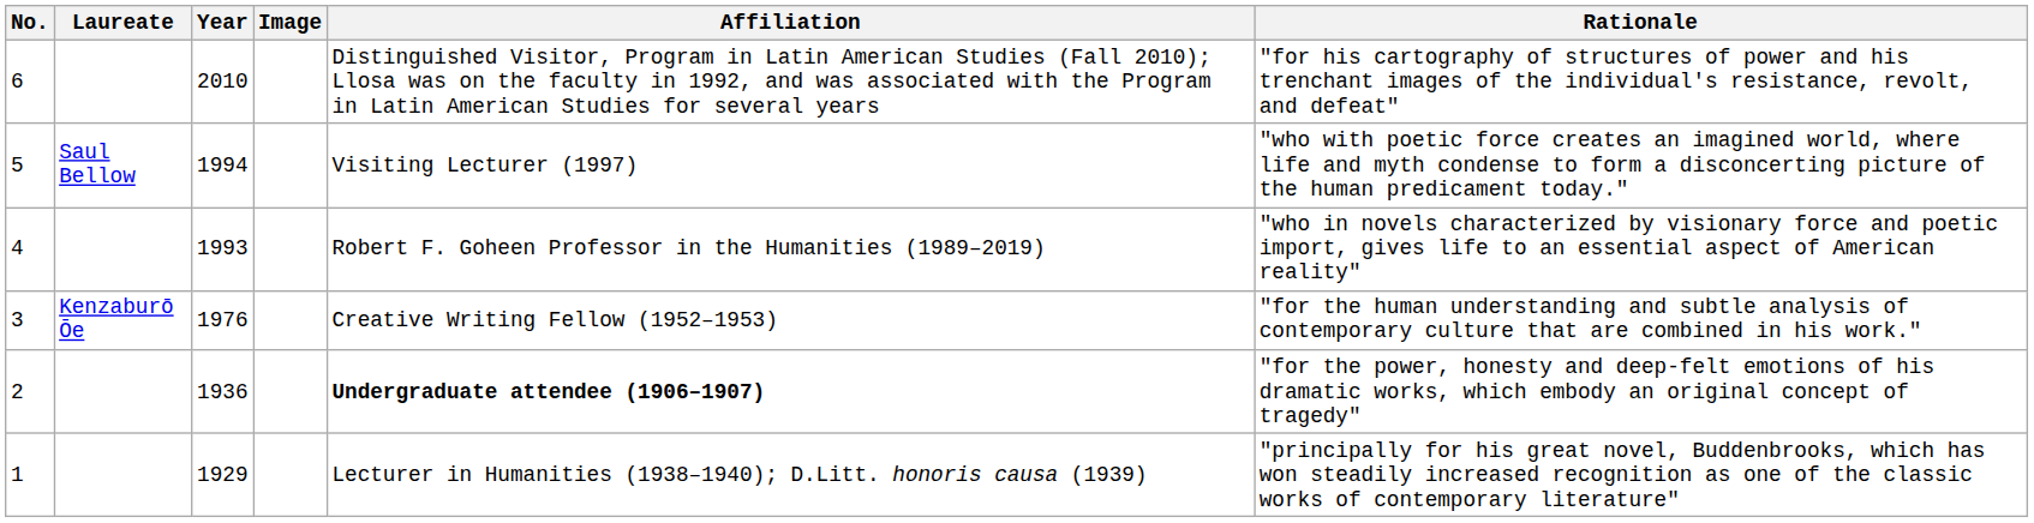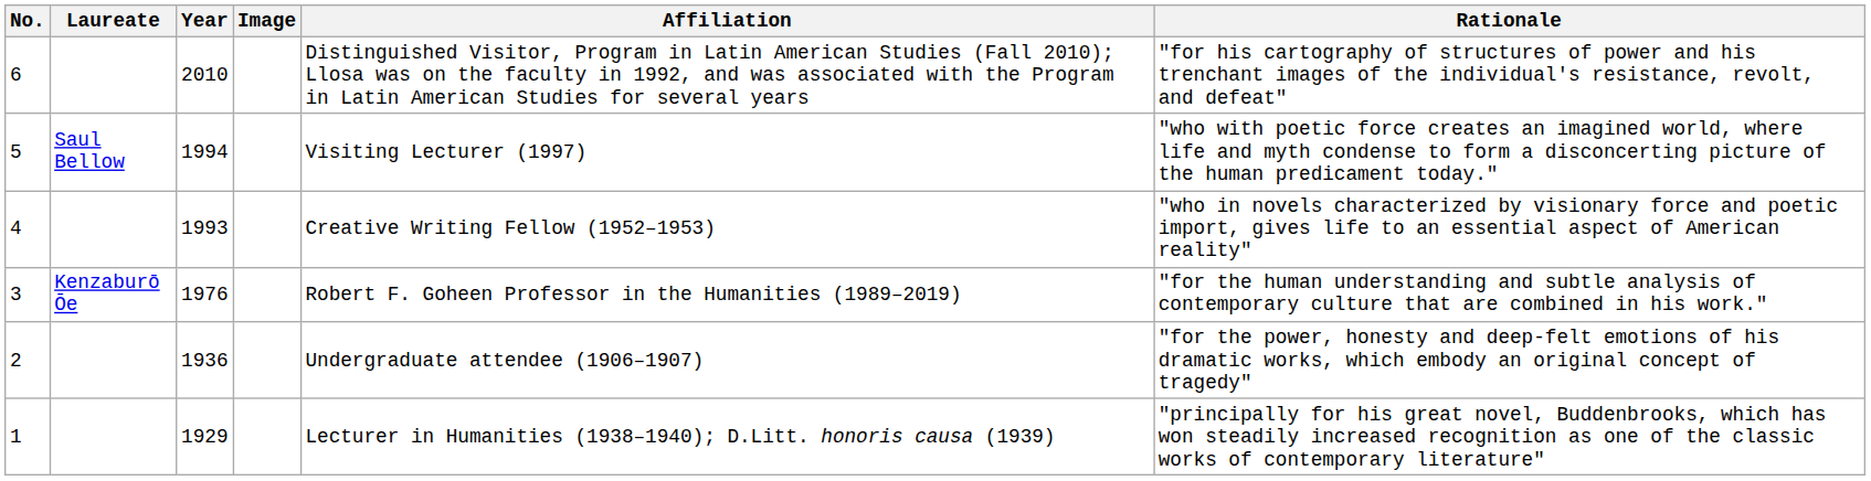4 | Affiliation: Robert F. Goheen Professor in the Humanities (1989–2019) -> Creative Writing Fellow (1952–1953)
3 | Affiliation: Creative Writing Fellow (1952–1953) -> Robert F. Goheen Professor in the Humanities (1989–2019)
2 | Affiliation: bold -> normal
